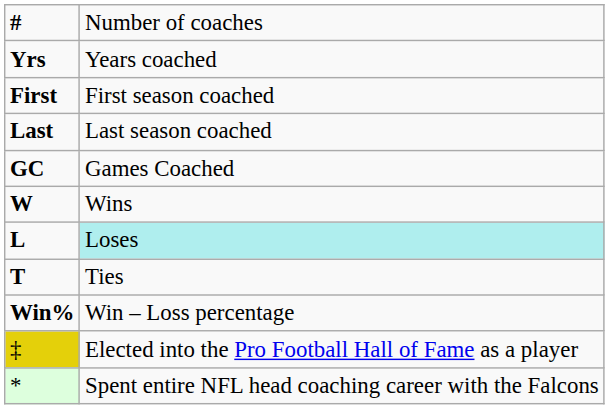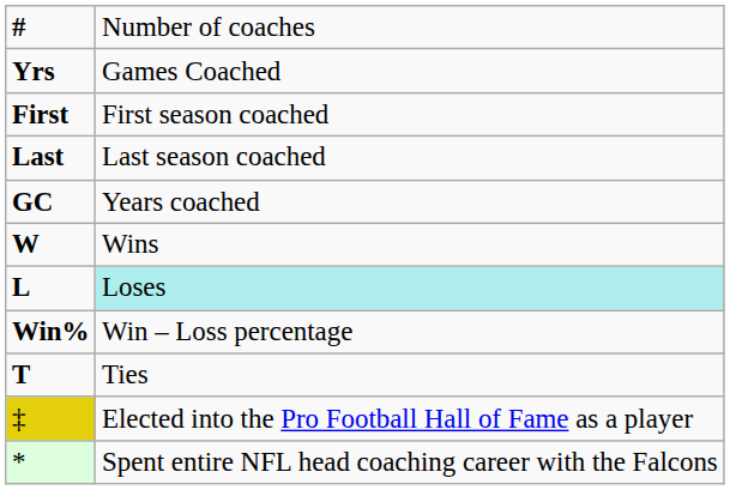Yrs | column 2: Years coached -> Games Coached
GC | column 2: Games Coached -> Years coached
rows swapped: T <-> Win%
